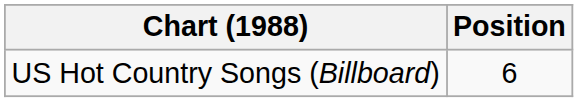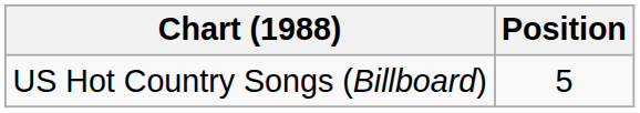US Hot Country Songs (Billboard) | Position: 6 -> 5
